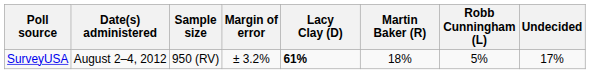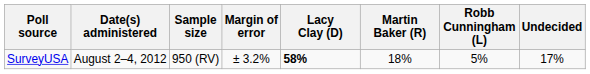SurveyUSA | Lacy Clay (D): 61% -> 58%
